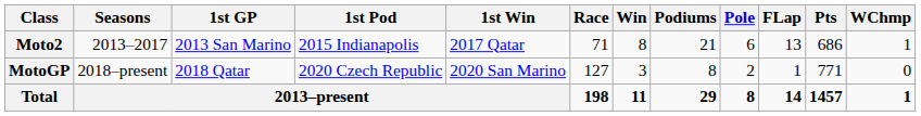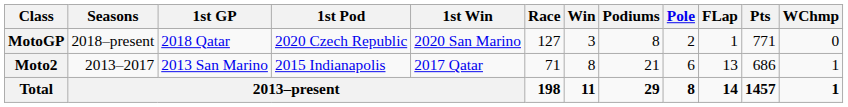rows swapped: Moto2 <-> MotoGP
